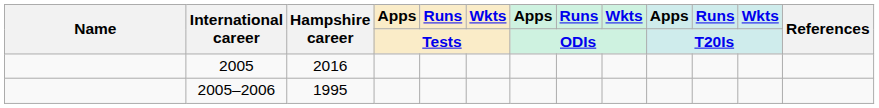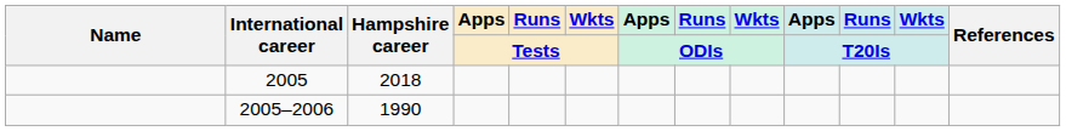2005 | Hampshire career: 2016 -> 2018
2005–2006 | Hampshire career: 1995 -> 1990
